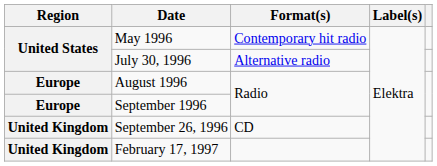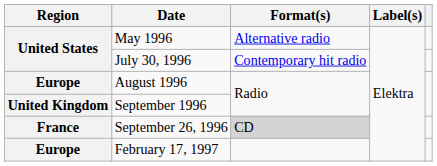May 1996 | Format(s): Contemporary hit radio -> Alternative radio
July 30, 1996 | Format(s): Alternative radio -> Contemporary hit radio
September 1996 | Region: Europe -> United Kingdom
September 26, 1996 | Region: United Kingdom -> France
September 26, 1996 | Format(s): no background -> lightgrey background
February 17, 1997 | Region: United Kingdom -> Europe
